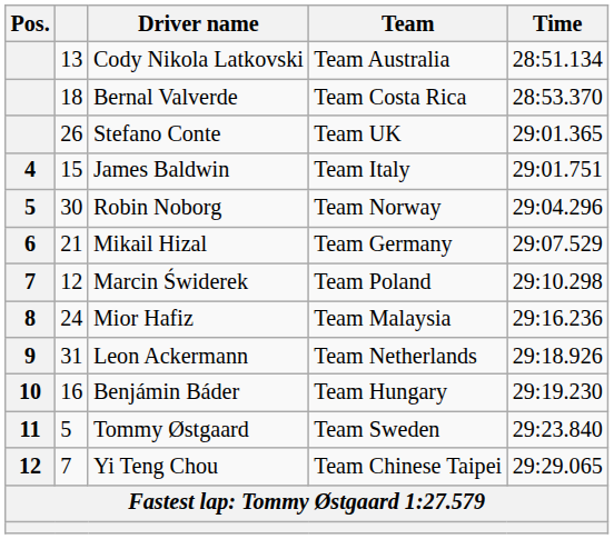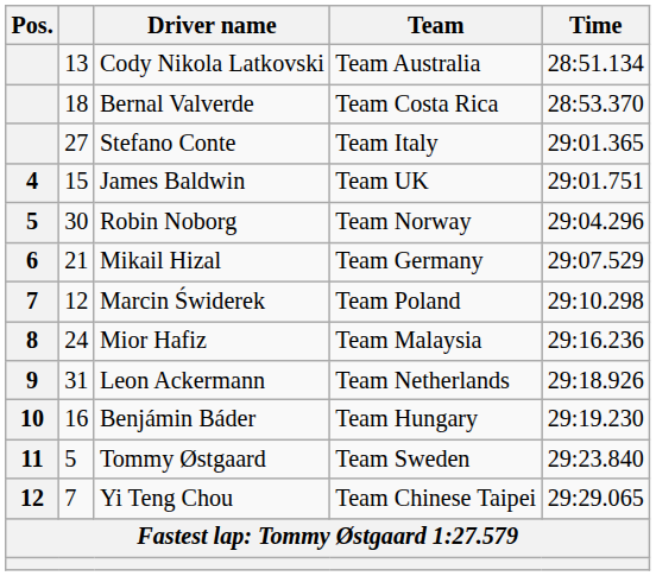Stefano Conte | column 2: 26 -> 27
Stefano Conte | Team: Team UK -> Team Italy
James Baldwin | Team: Team Italy -> Team UK
